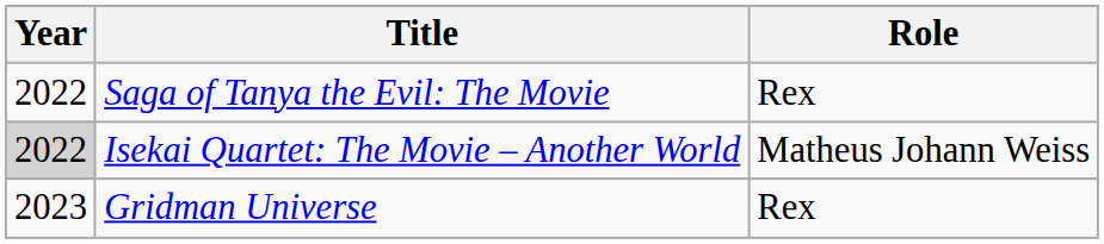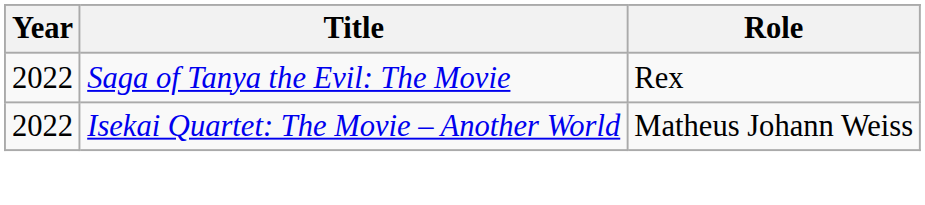Isekai Quartet: The Movie – Another World | Year: lightgrey background -> no background
- row: 2023 | Gridman Universe | Rex
